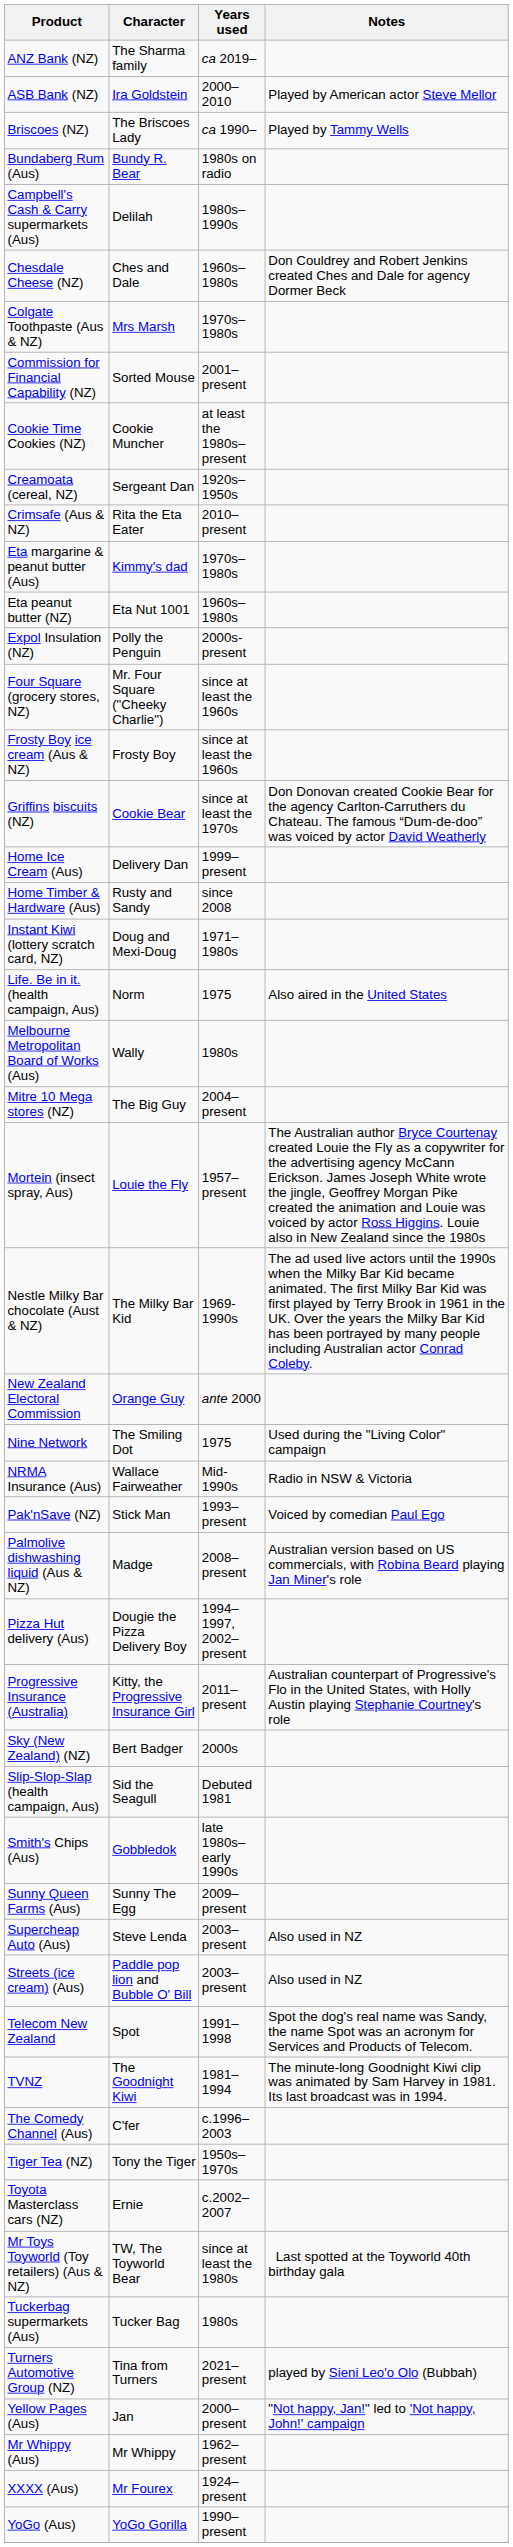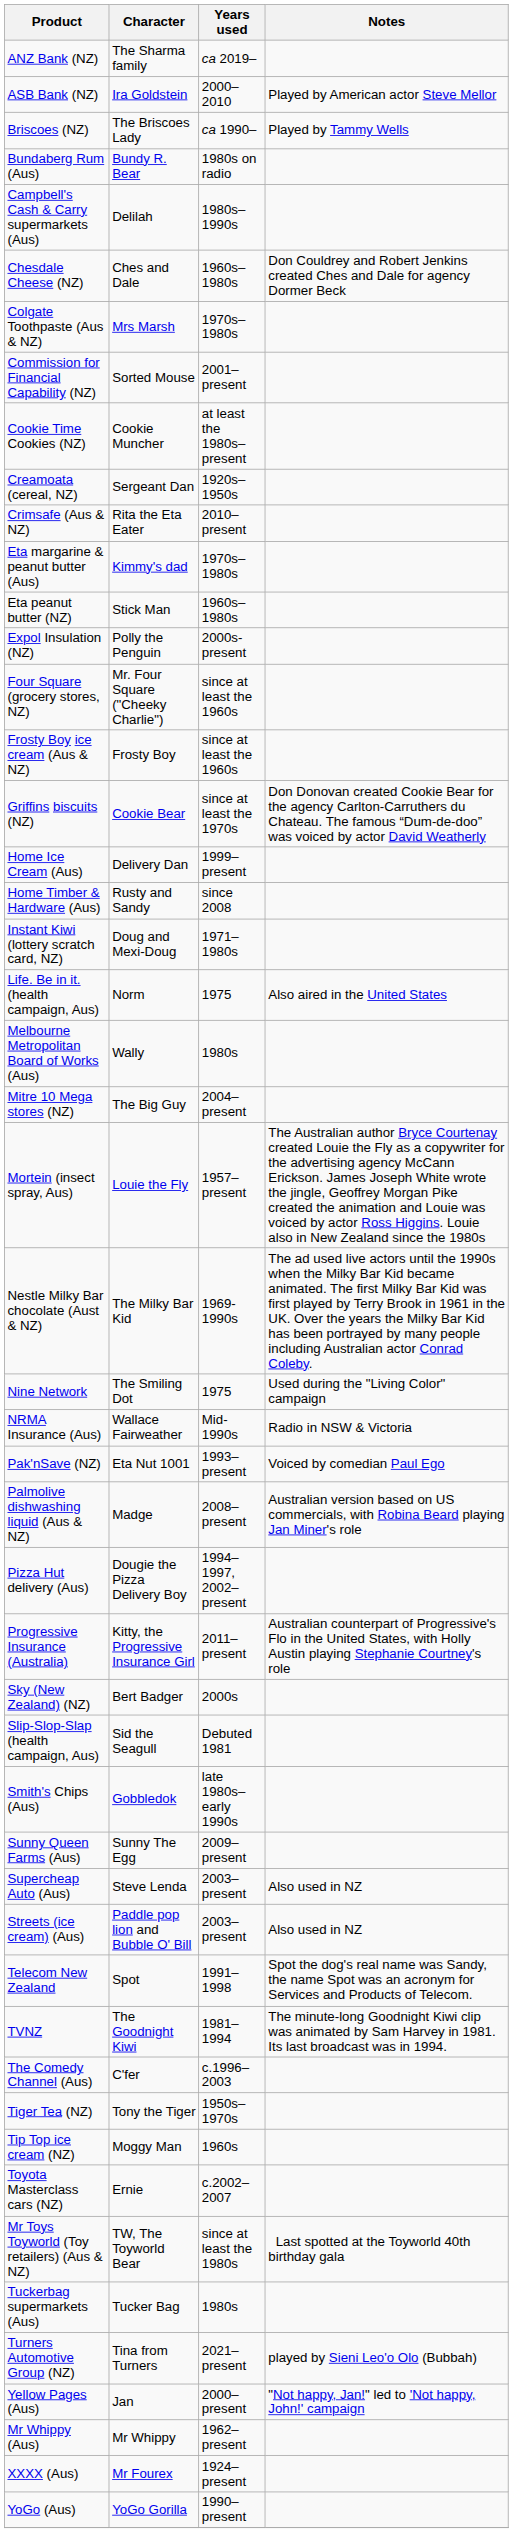Eta peanut butter (NZ) | Character: Eta Nut 1001 -> Stick Man
- row: New Zealand Electoral Commission | Orange Guy | ante 2000
Pak'nSave (NZ) | Character: Stick Man -> Eta Nut 1001
+ row: Tip Top ice cream (NZ) | Moggy Man | 1960s
